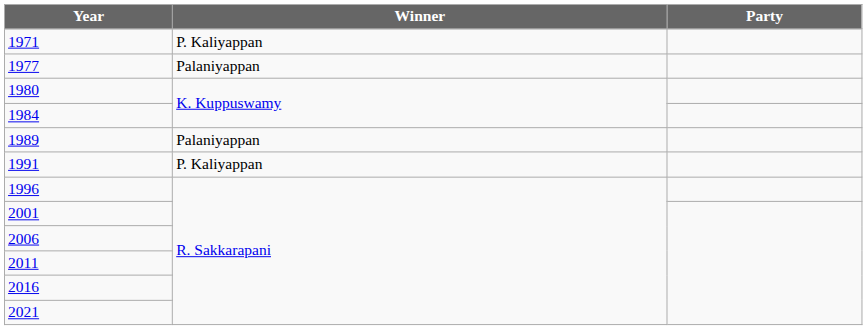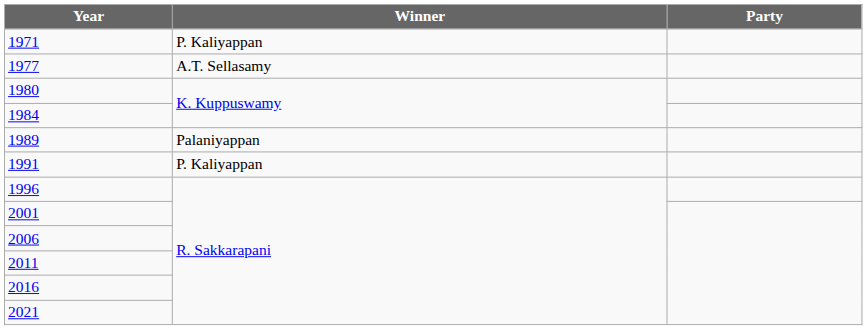1977 | Winner: Palaniyappan -> A.T. Sellasamy
